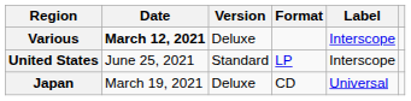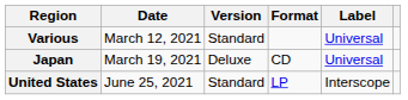Various | Date: bold -> normal
Various | Version: Deluxe -> Standard
Various | Label: Interscope -> Universal
rows swapped: Japan <-> United States
